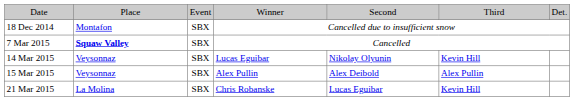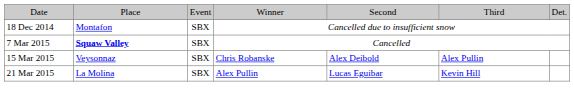- row: 14 Mar 2015 | Veysonnaz | SBX | Lucas Eguibar | Nikolay Olyunin | Kevin Hill
15 Mar 2015 | column 4: Alex Pullin -> Chris Robanske
21 Mar 2015 | column 4: Chris Robanske -> Alex Pullin
